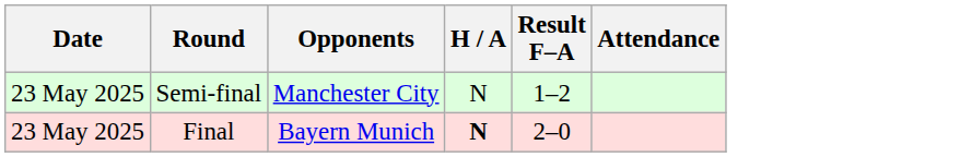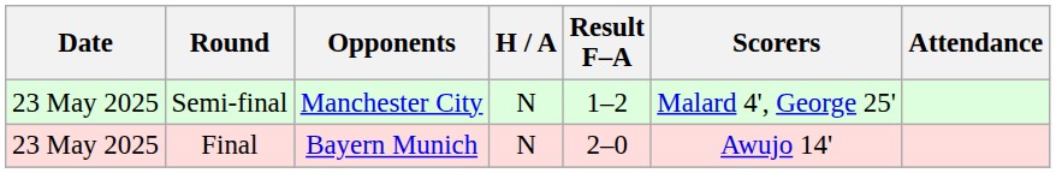+ column: Scorers | Malard 4', George 25' | Awujo 14'
Final | H / A: bold -> normal
